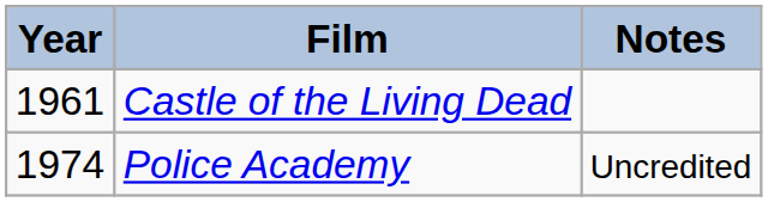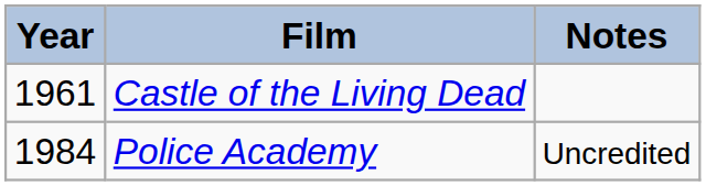Police Academy | Year: 1974 -> 1984
